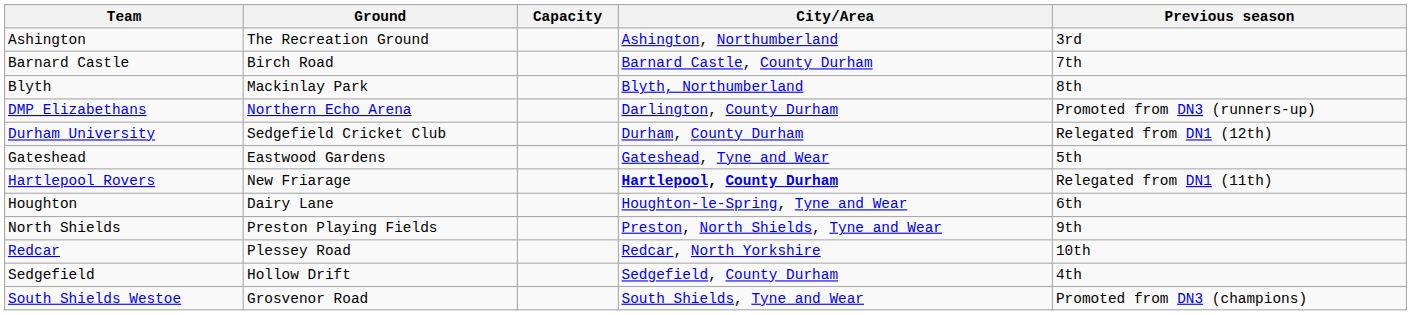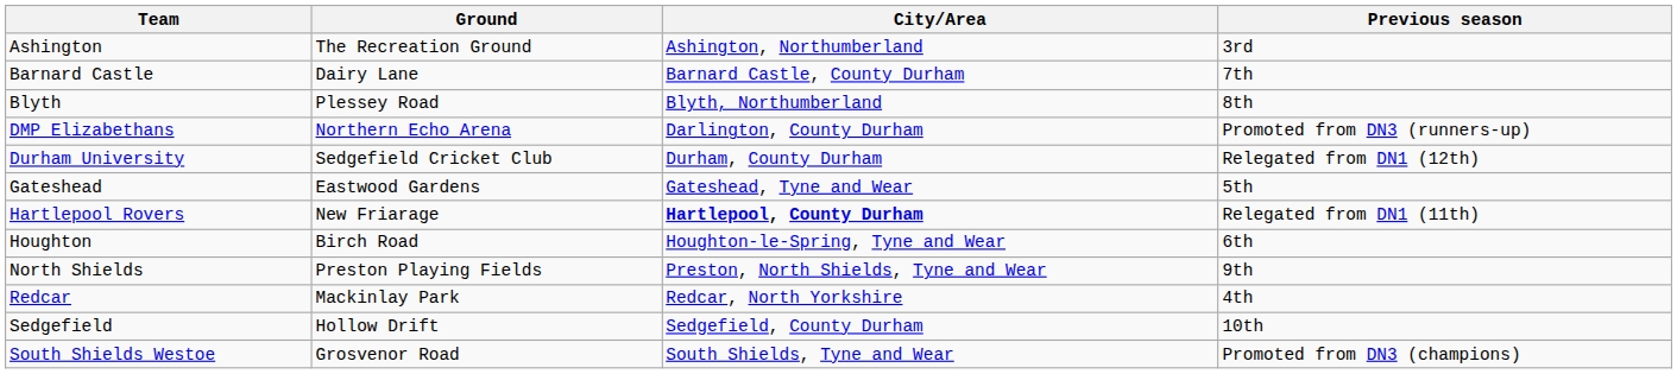- column: Capacity
Barnard Castle | Ground: Birch Road -> Dairy Lane
Blyth | Ground: Mackinlay Park -> Plessey Road
Houghton | Ground: Dairy Lane -> Birch Road
Redcar | Ground: Plessey Road -> Mackinlay Park
Redcar | Previous season: 10th -> 4th
Sedgefield | Previous season: 4th -> 10th
